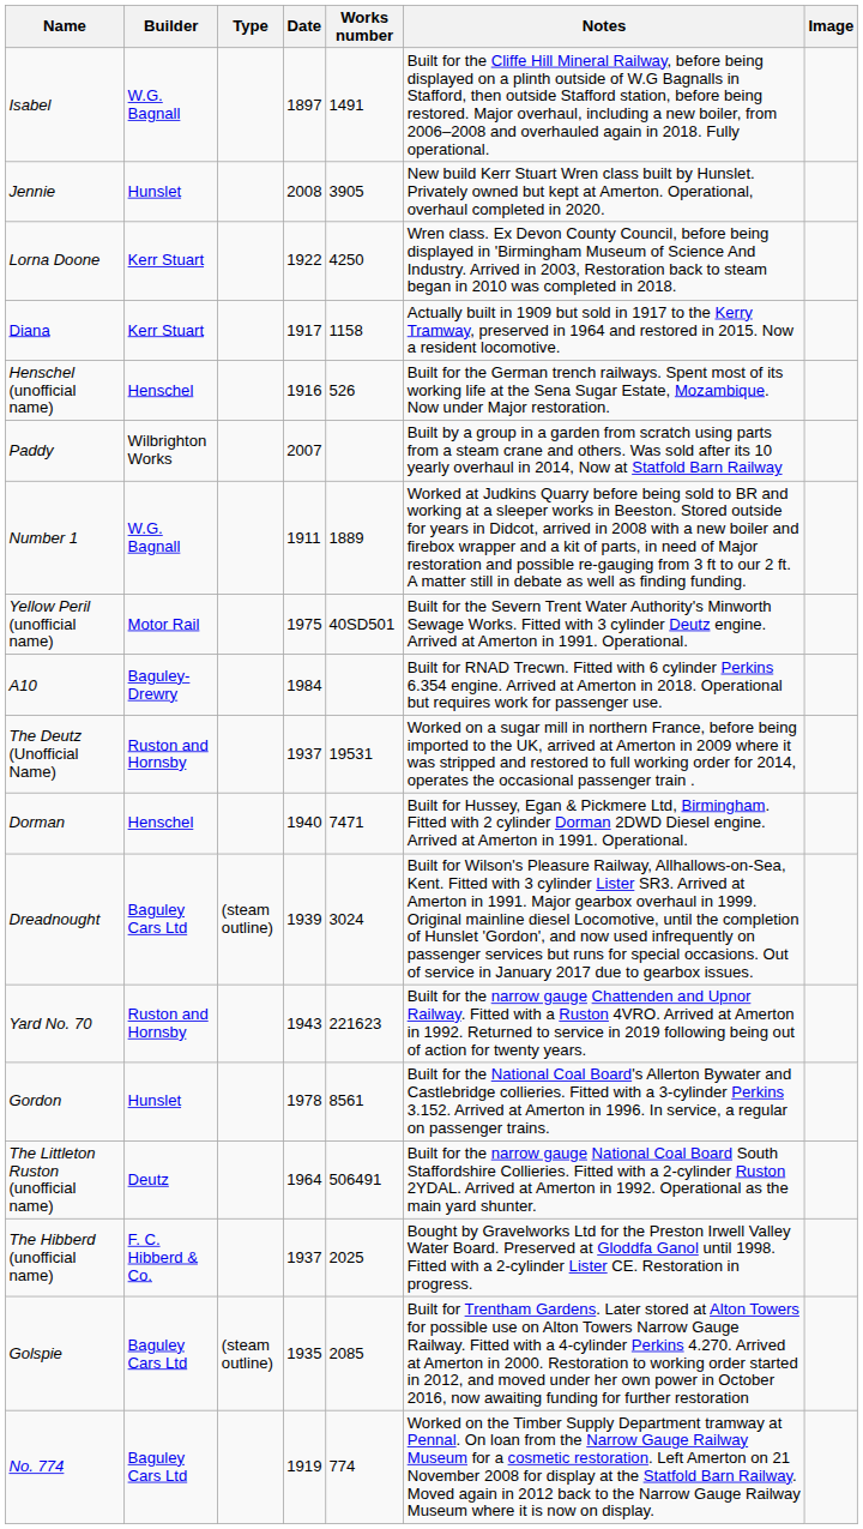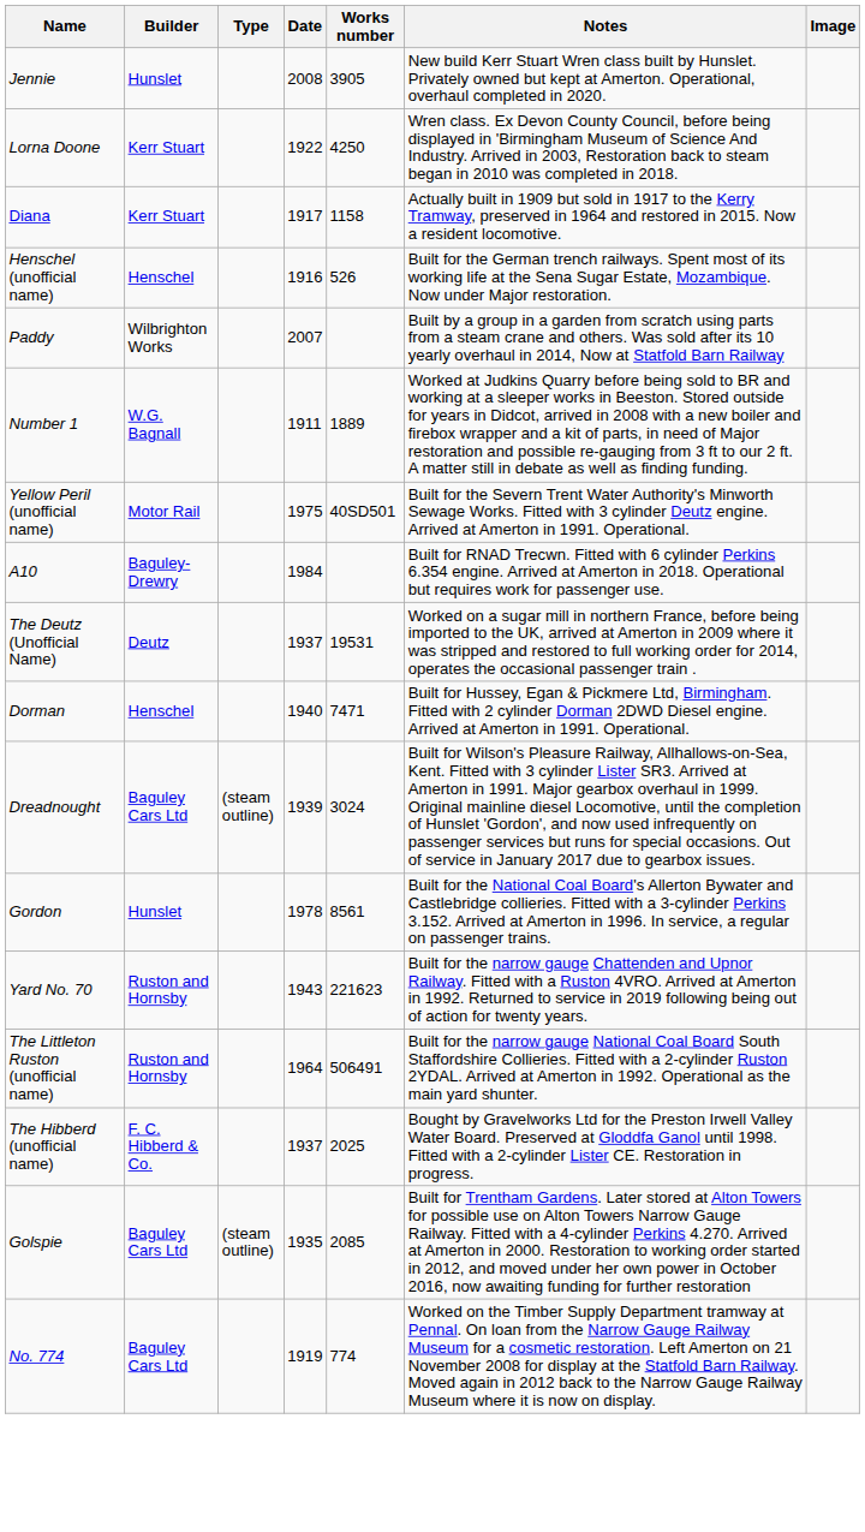- row: Isabel | W.G. Bagnall | 1897 | 1491 | Built for the Cliffe Hill Mineral Railway, before being displayed on a plinth outside of W.G Bagnalls in Stafford, then outside Stafford station, before being restored. Major overhaul, including a new boiler, from 2006–2008 and overhauled again in 2018. Fully operational.
The Deutz (Unofficial Name) | Builder: Ruston and Hornsby -> Deutz
rows swapped: Yard No. 70 <-> Gordon
The Littleton Ruston (unofficial name) | Builder: Deutz -> Ruston and Hornsby
